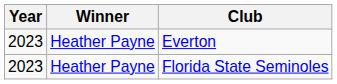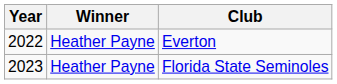Everton | Year: 2023 -> 2022
